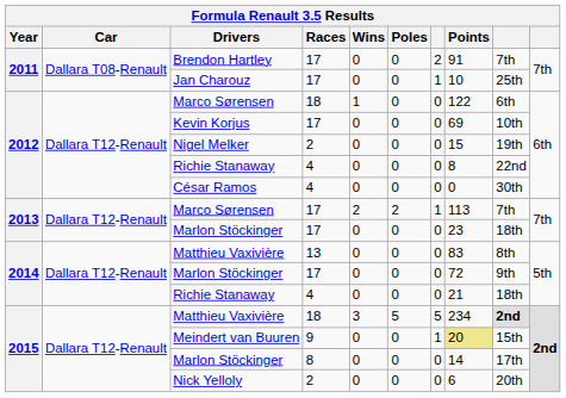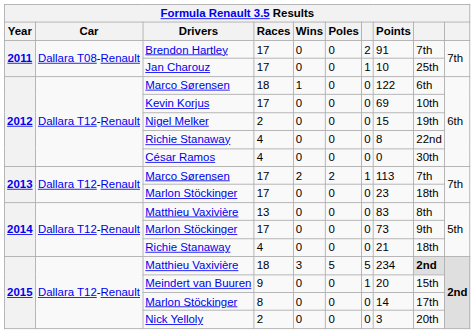2014 / Marlon Stöckinger | Points: 72 -> 73
Meindert van Buuren | Points: khaki background -> no background
Nick Yelloly | Points: 6 -> 3
